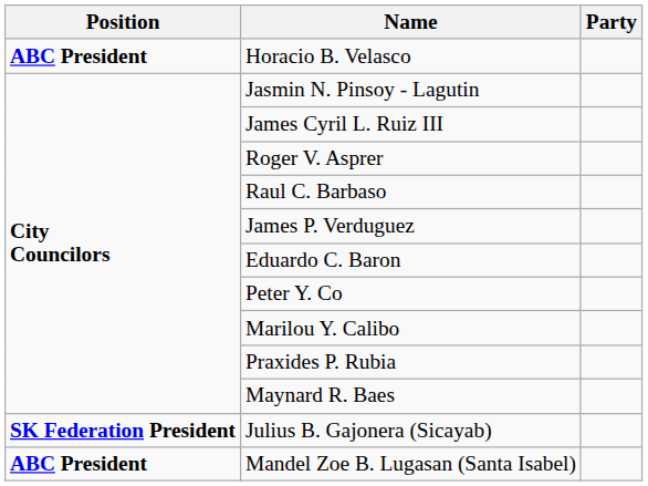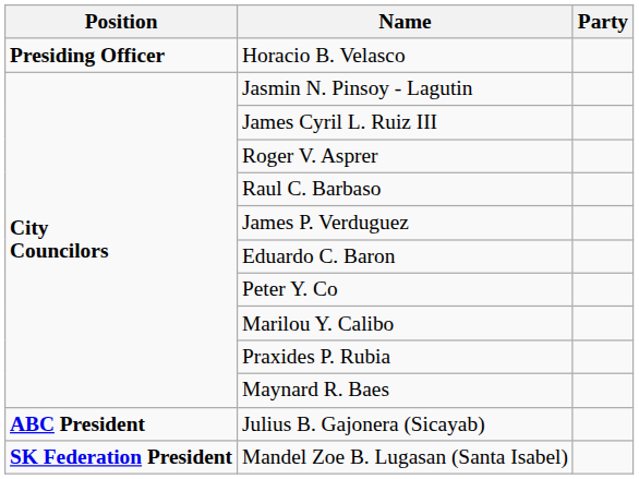Horacio B. Velasco | Position: ABC President -> Presiding Officer
Julius B. Gajonera (Sicayab) | Position: SK Federation President -> ABC President
Mandel Zoe B. Lugasan (Santa Isabel) | Position: ABC President -> SK Federation President
